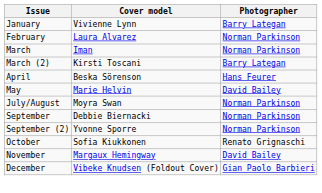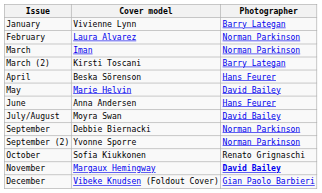+ row: June | Anna Andersen | Hans Feurer
July/August | Photographer: Norman Parkinson -> David Bailey
November | Photographer: normal -> bold
